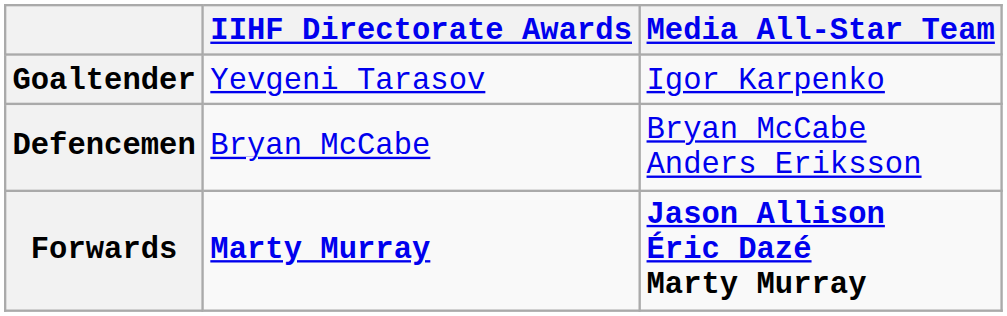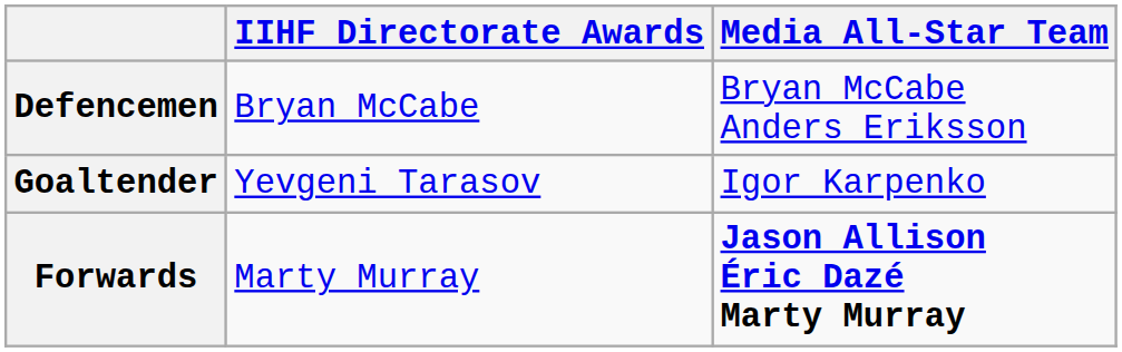rows swapped: Goaltender <-> Defencemen
Forwards | IIHF Directorate Awards: bold -> normal
